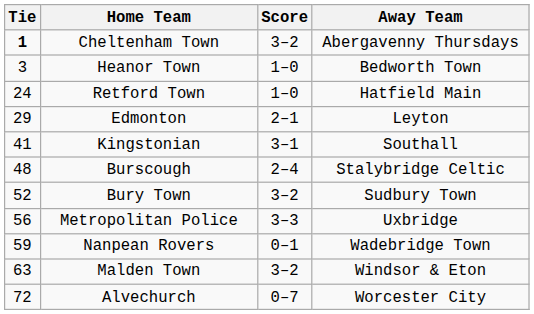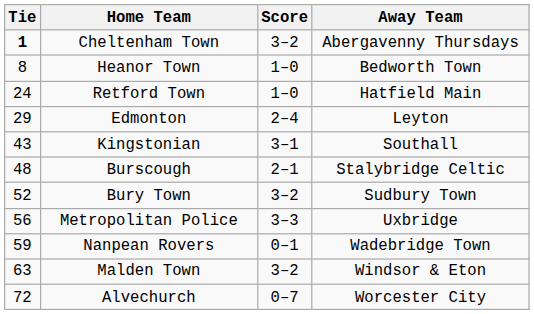Heanor Town | Tie: 3 -> 8
Edmonton | Score: 2–1 -> 2–4
Kingstonian | Tie: 41 -> 43
Burscough | Score: 2–4 -> 2–1
